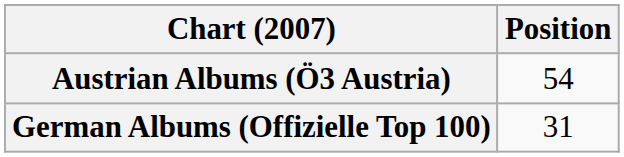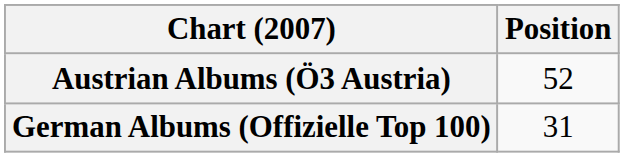Austrian Albums (Ö3 Austria) | Position: 54 -> 52
